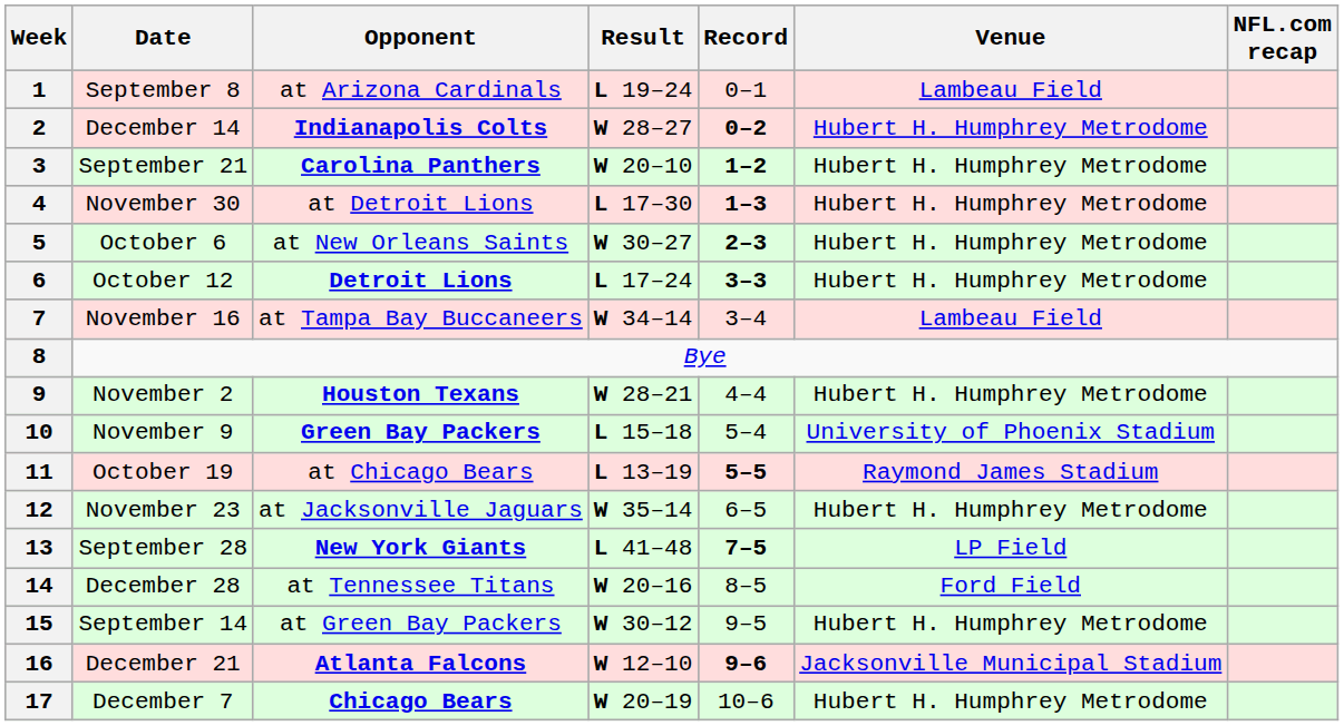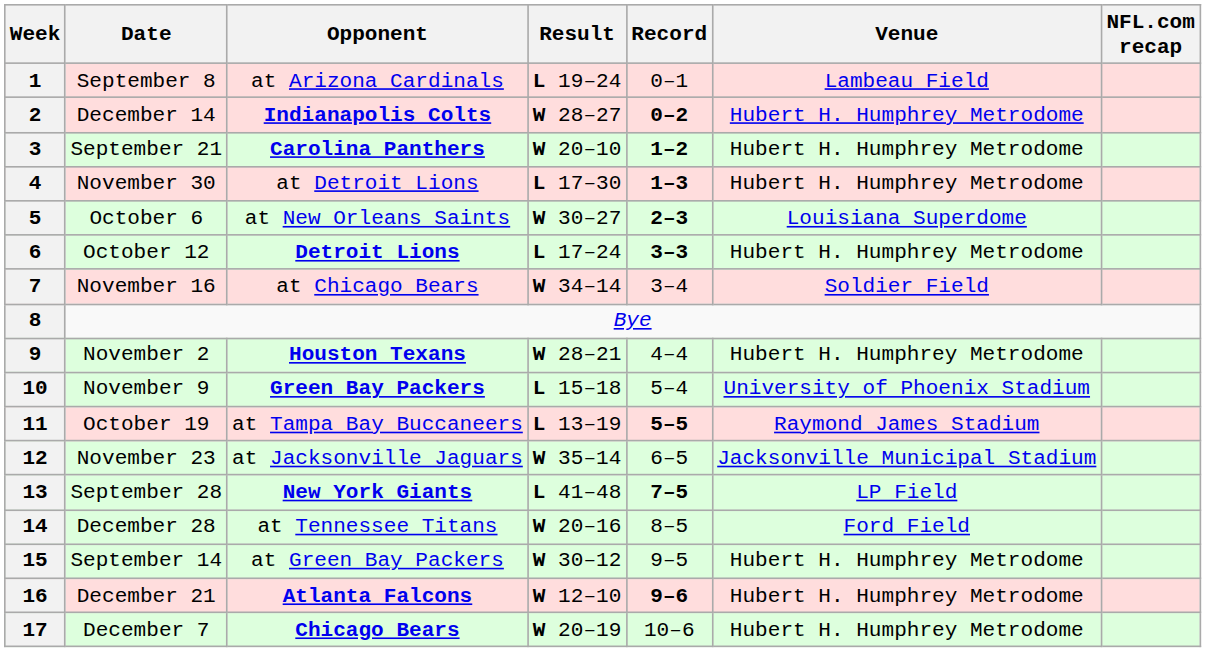5 | Venue: Hubert H. Humphrey Metrodome -> Louisiana Superdome
7 | Opponent: at Tampa Bay Buccaneers -> at Chicago Bears
7 | Venue: Lambeau Field -> Soldier Field
11 | Opponent: at Chicago Bears -> at Tampa Bay Buccaneers
12 | Venue: Hubert H. Humphrey Metrodome -> Jacksonville Municipal Stadium
16 | Venue: Jacksonville Municipal Stadium -> Hubert H. Humphrey Metrodome
